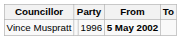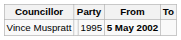Vince Muspratt | column 3: 1996 -> 1995
